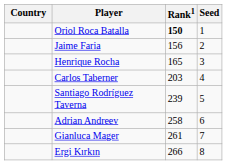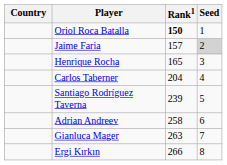Jaime Faria | Rank1: 156 -> 157
Jaime Faria | Seed: no background -> lightgrey background
Carlos Taberner | Rank1: 203 -> 204
Gianluca Mager | Rank1: 261 -> 263
